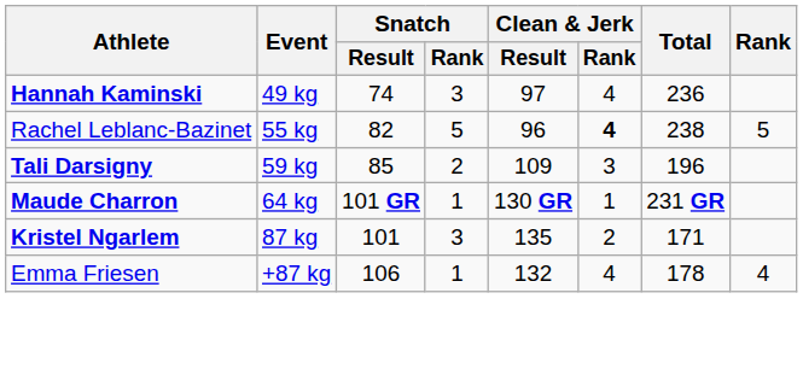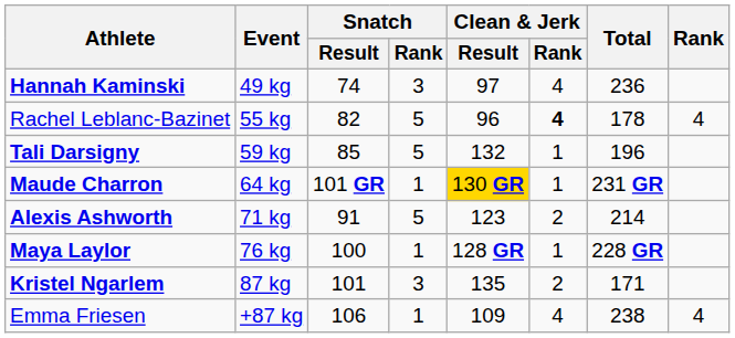Rachel Leblanc-Bazinet | Total: 238 -> 178
Rachel Leblanc-Bazinet | Rank: 5 -> 4
Tali Darsigny | Snatch / Rank: 2 -> 5
Tali Darsigny | Clean & Jerk / Result: 109 -> 132
Tali Darsigny | Clean & Jerk / Rank: 3 -> 1
Maude Charron | Clean & Jerk / Result: no background -> gold background
+ row: Alexis Ashworth | 71 kg | 91 | 5 | 123 | 2 | 214
+ row: Maya Laylor | 76 kg | 100 | 1 | 128 GR | 1 | 228 GR
Emma Friesen | Clean & Jerk / Result: 132 -> 109
Emma Friesen | Total: 178 -> 238
